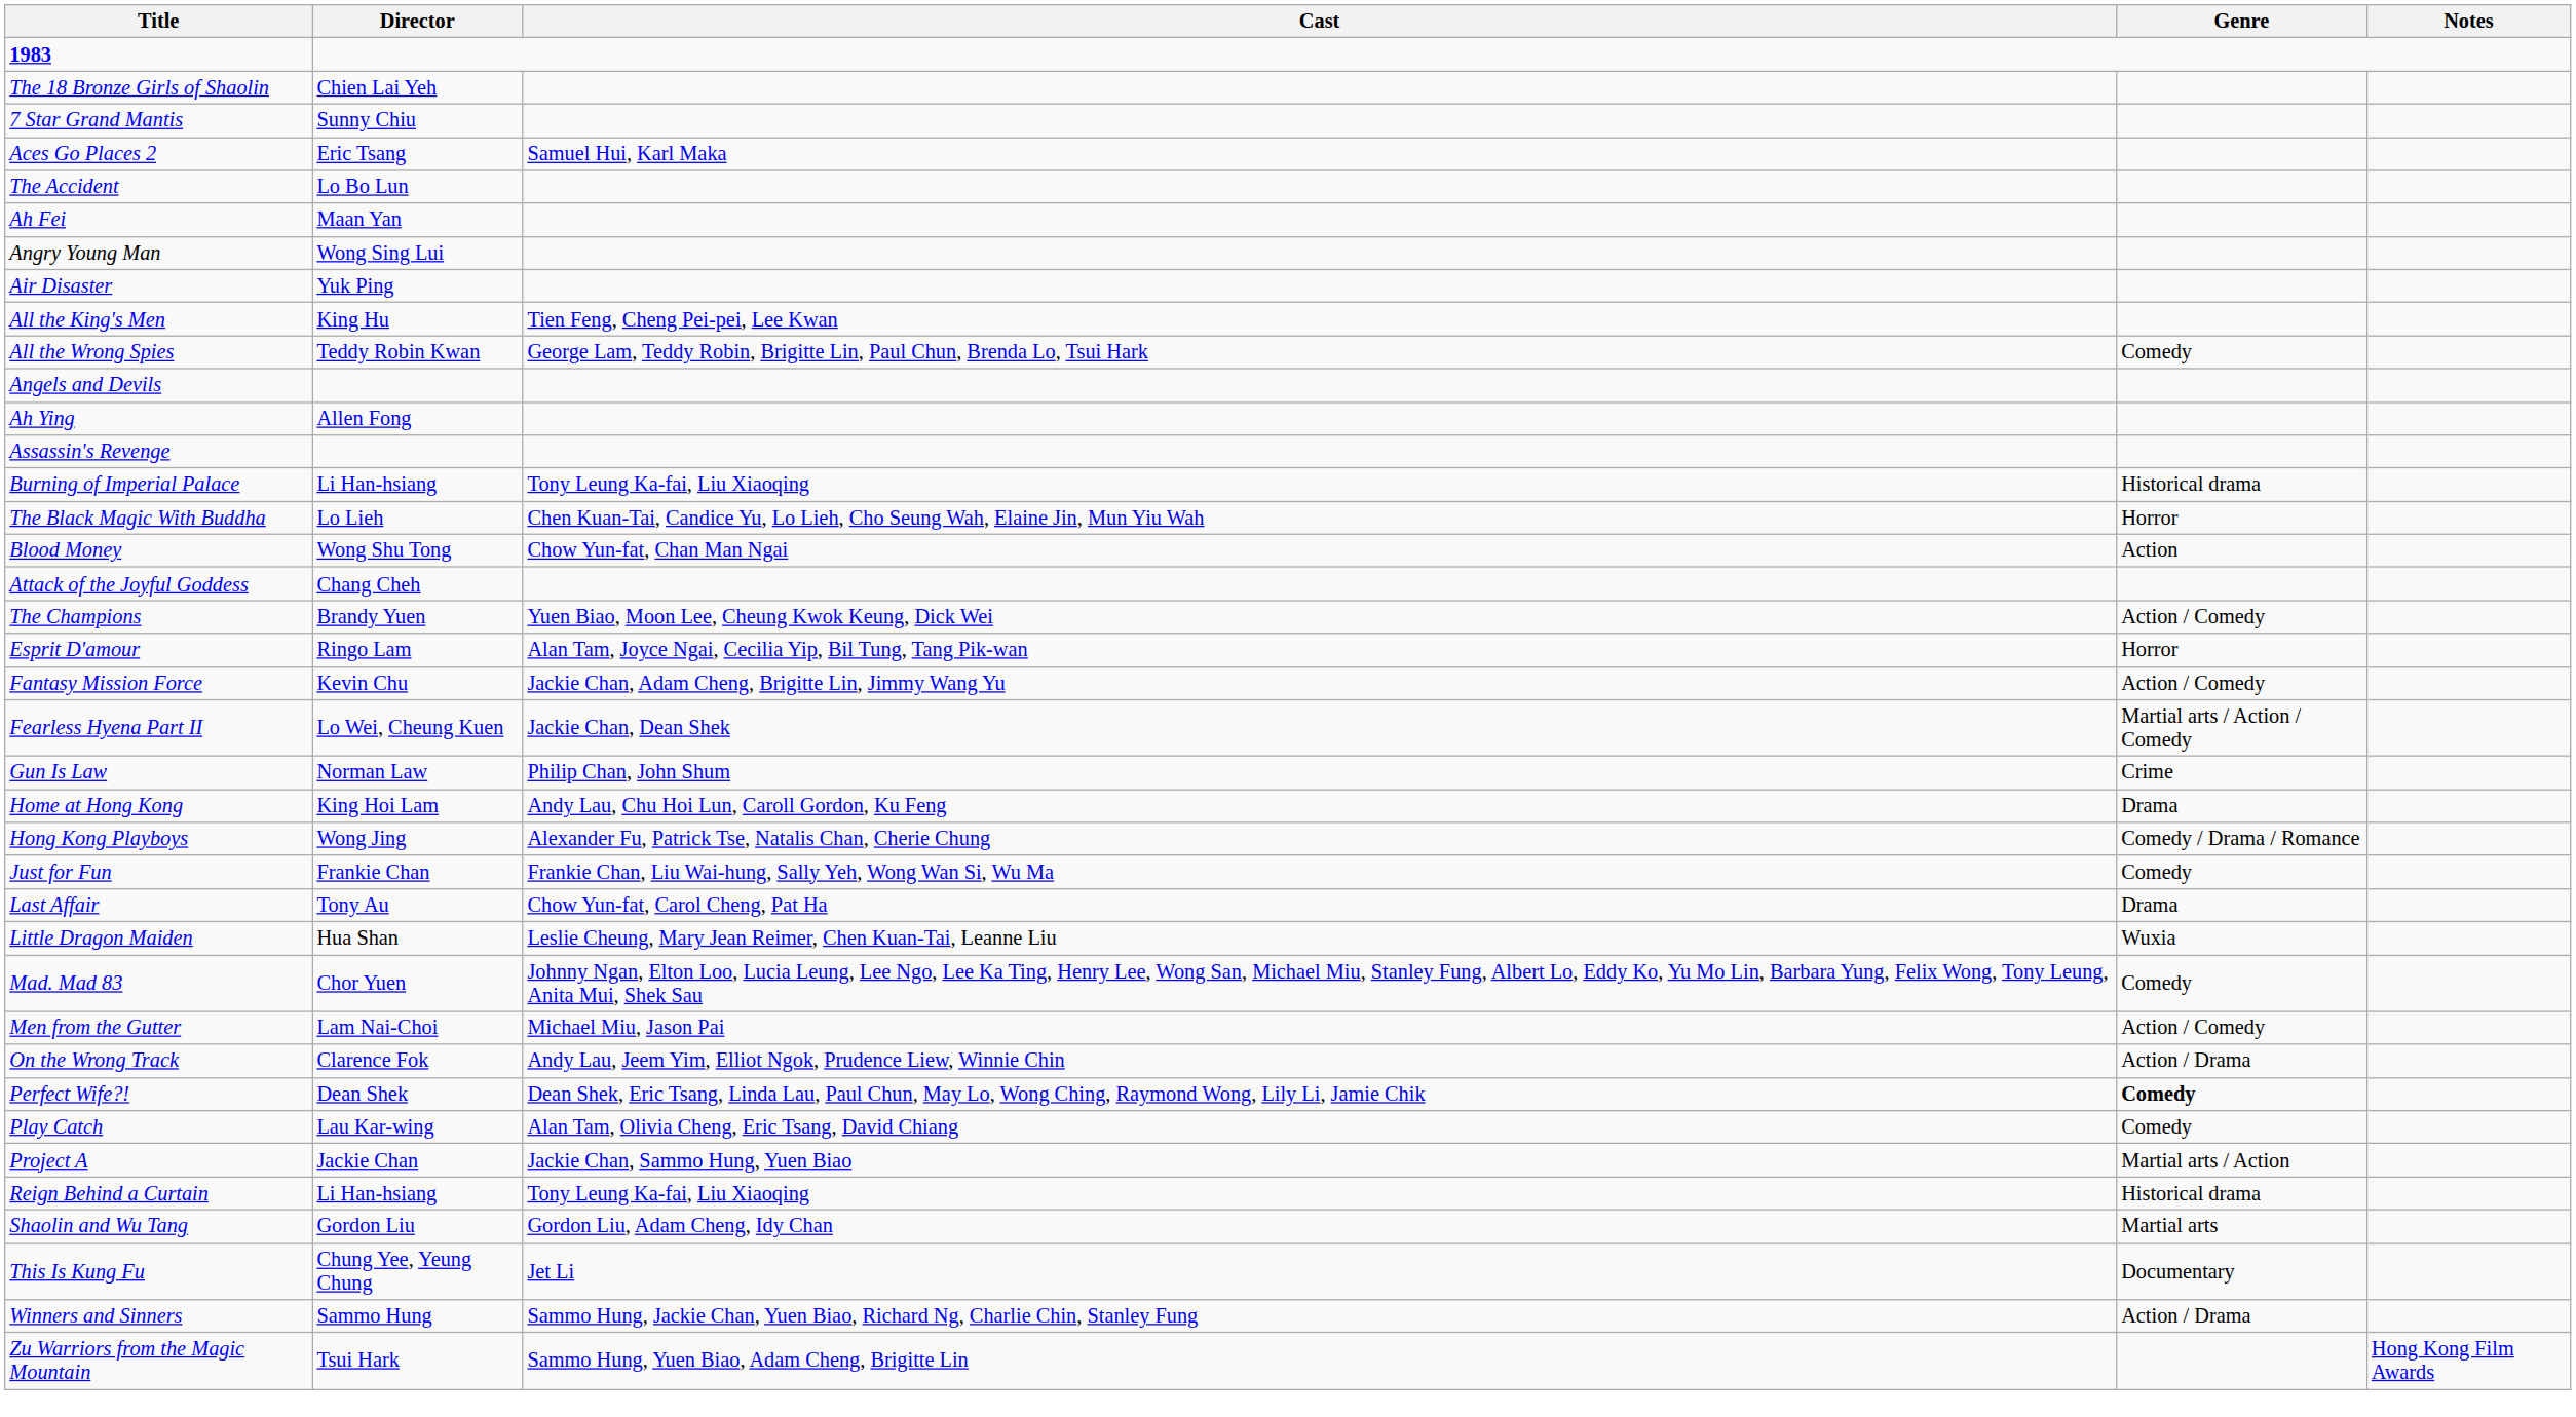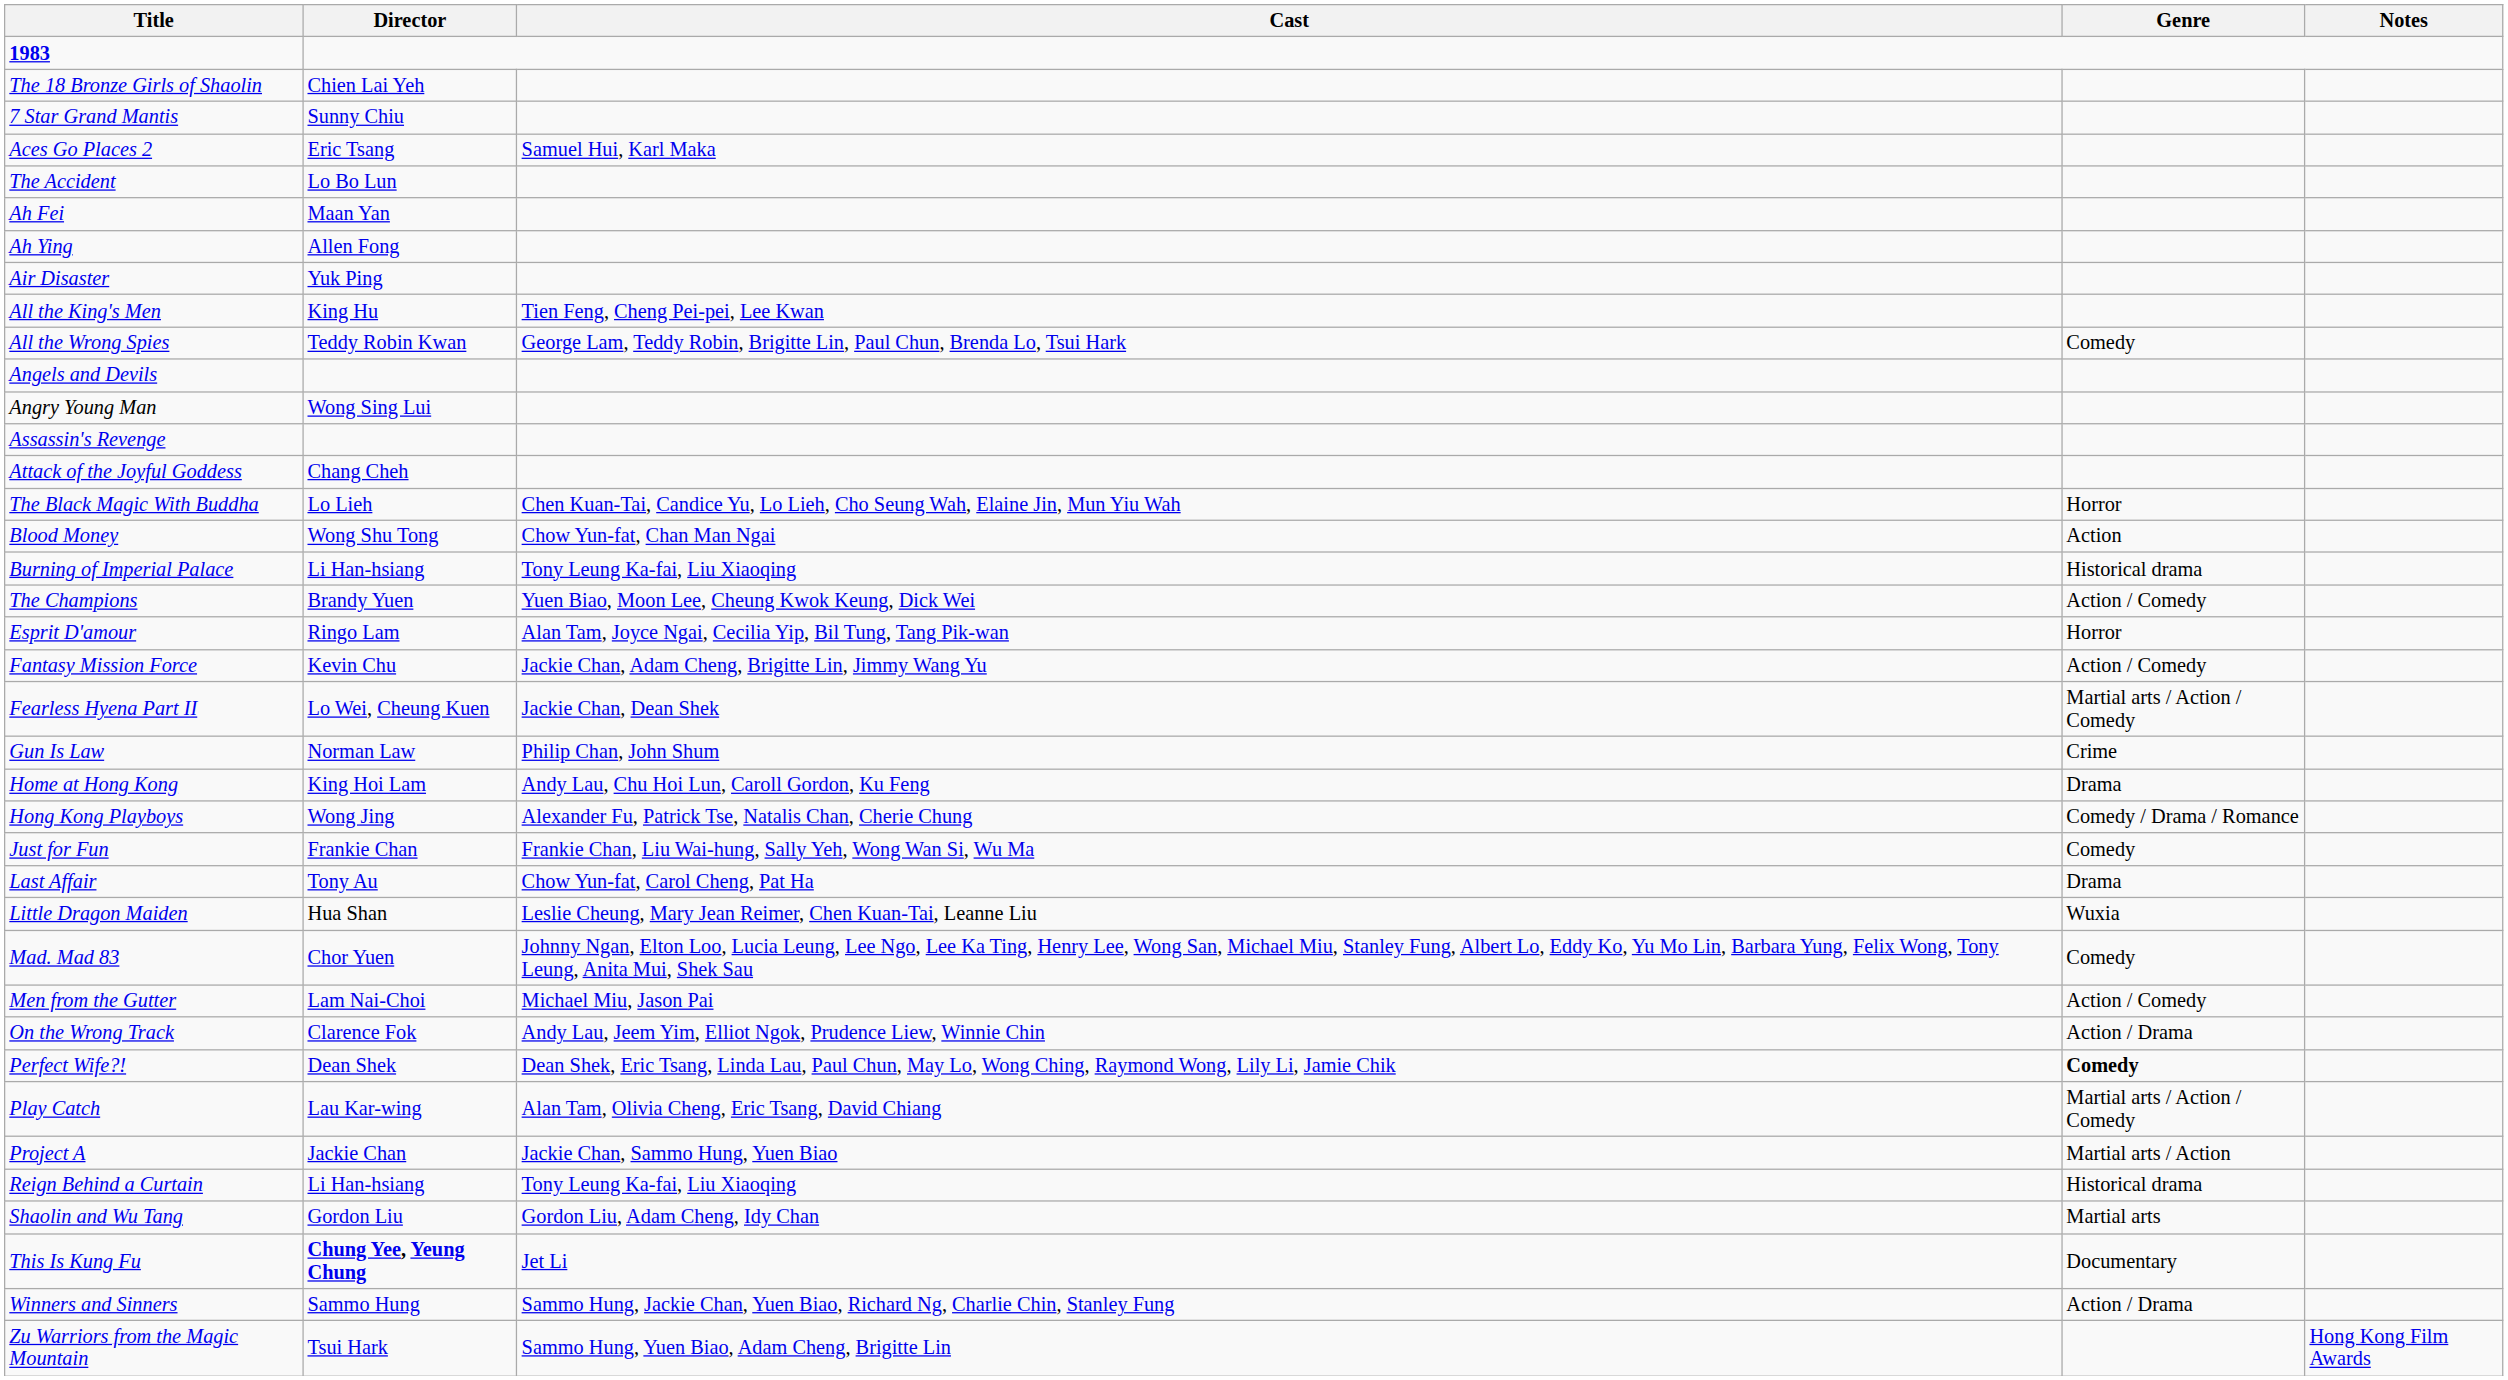rows swapped: Ah Ying <-> Angry Young Man
rows swapped: Attack of the Joyful Goddess <-> Burning of Imperial Palace
Play Catch | Genre: Comedy -> Martial arts / Action / Comedy
This Is Kung Fu | Director: normal -> bold
